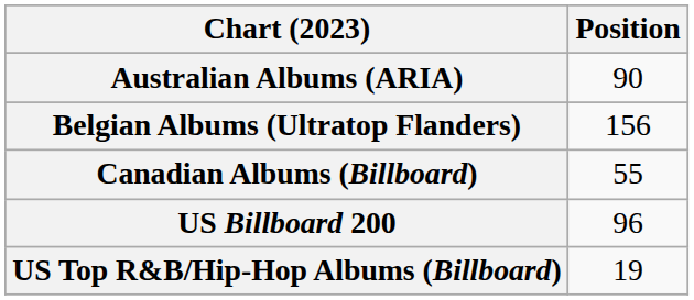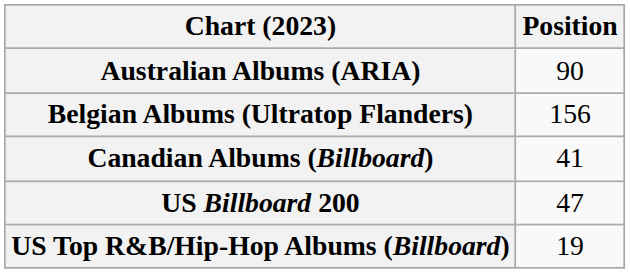Canadian Albums (Billboard) | Position: 55 -> 41
US Billboard 200 | Position: 96 -> 47
